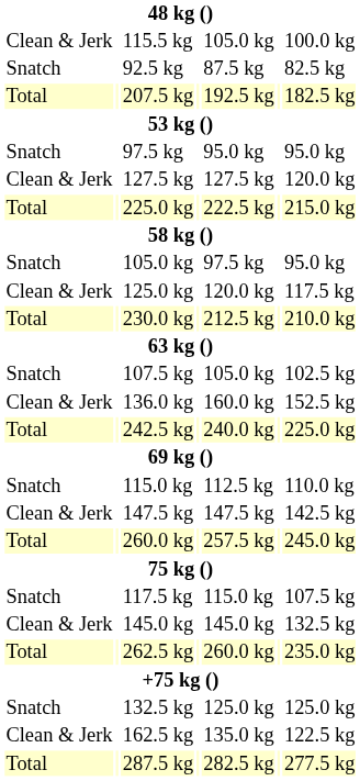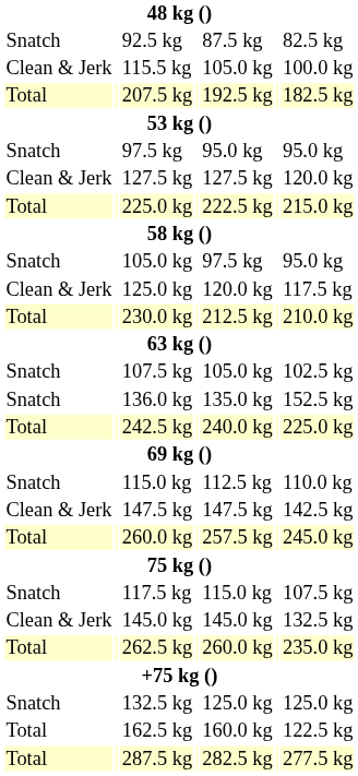rows swapped: 92.5 kg <-> 115.5 kg
136.0 kg | column 1: Clean & Jerk -> Snatch
136.0 kg | column 5: 160.0 kg -> 135.0 kg
162.5 kg | column 1: Clean & Jerk -> Total
162.5 kg | column 5: 135.0 kg -> 160.0 kg
